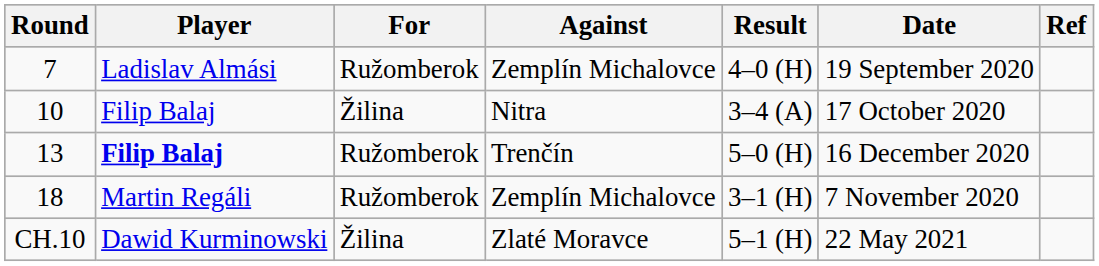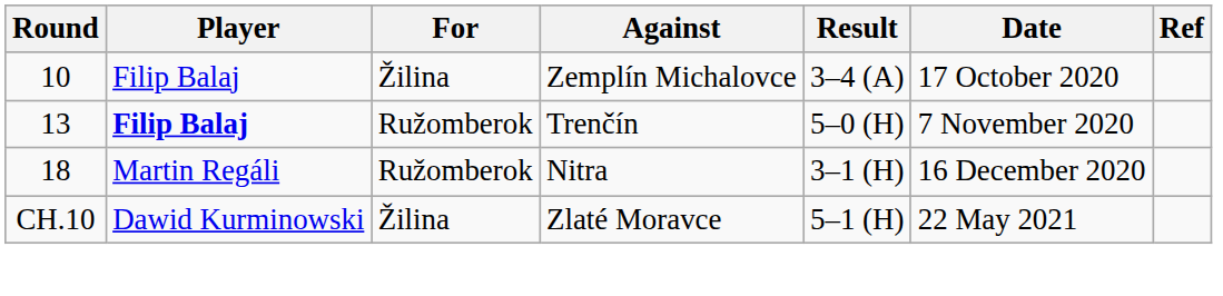- row: 7 | Ladislav Almási | Ružomberok | Zemplín Michalovce | 4–0 (H) | 19 September 2020
10 | Against: Nitra -> Zemplín Michalovce
13 | Date: 16 December 2020 -> 7 November 2020
18 | Against: Zemplín Michalovce -> Nitra
18 | Date: 7 November 2020 -> 16 December 2020
